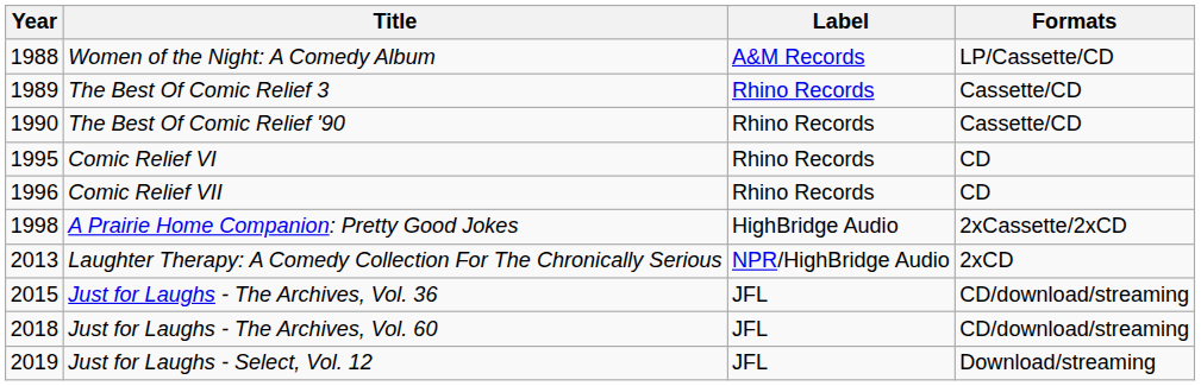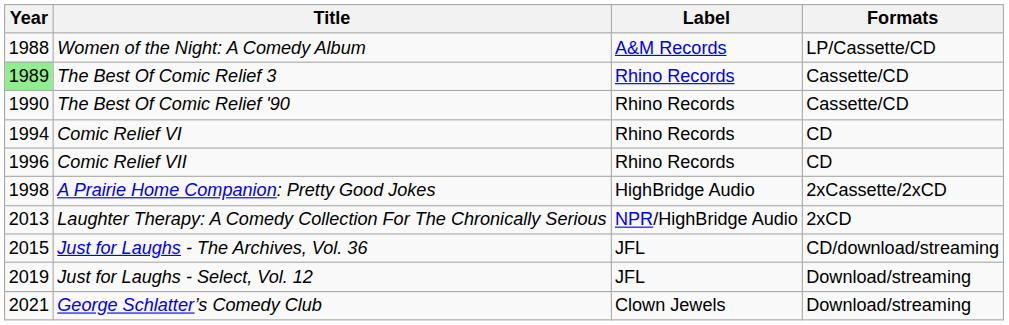The Best Of Comic Relief 3 | Year: no background -> lightgreen background
Comic Relief VI | Year: 1995 -> 1994
- row: 2018 | Just for Laughs - The Archives, Vol. 60 | JFL | CD/download/streaming
+ row: 2021 | George Schlatter’s Comedy Club | Clown Jewels | Download/streaming
